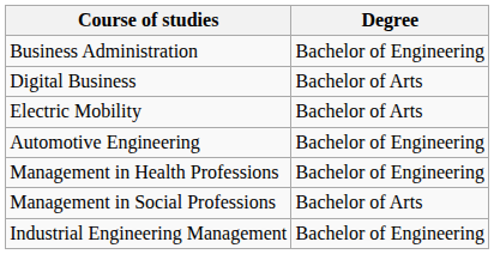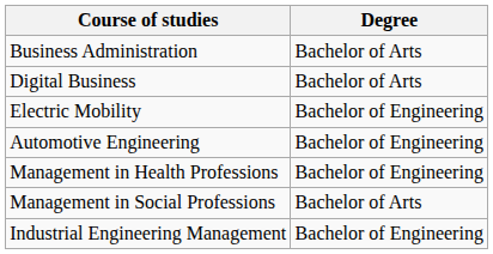Business Administration | Degree: Bachelor of Engineering -> Bachelor of Arts
Electric Mobility | Degree: Bachelor of Arts -> Bachelor of Engineering
